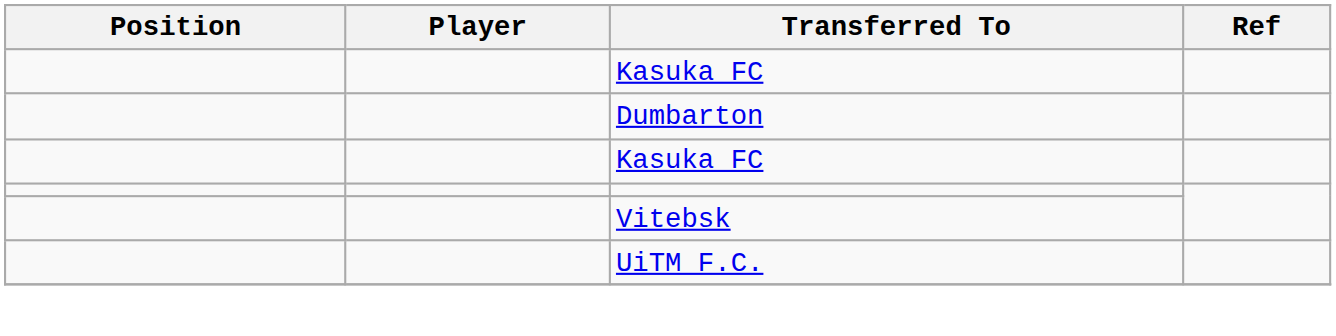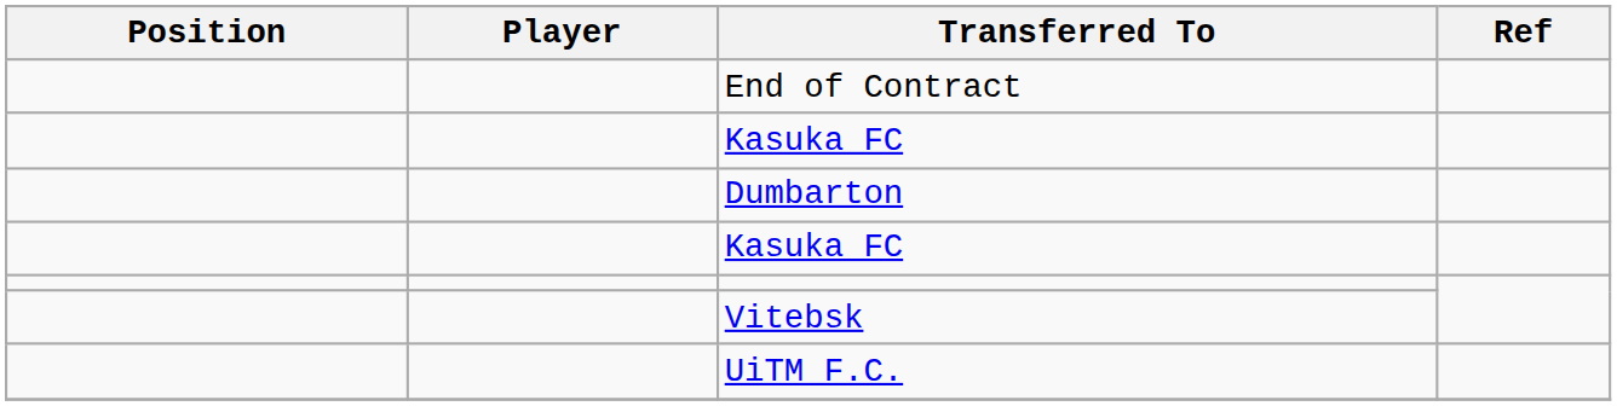+ row: End of Contract
